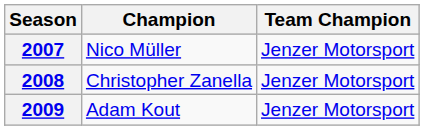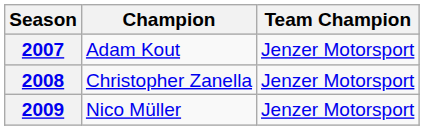2007 | Champion: Nico Müller -> Adam Kout
2009 | Champion: Adam Kout -> Nico Müller
